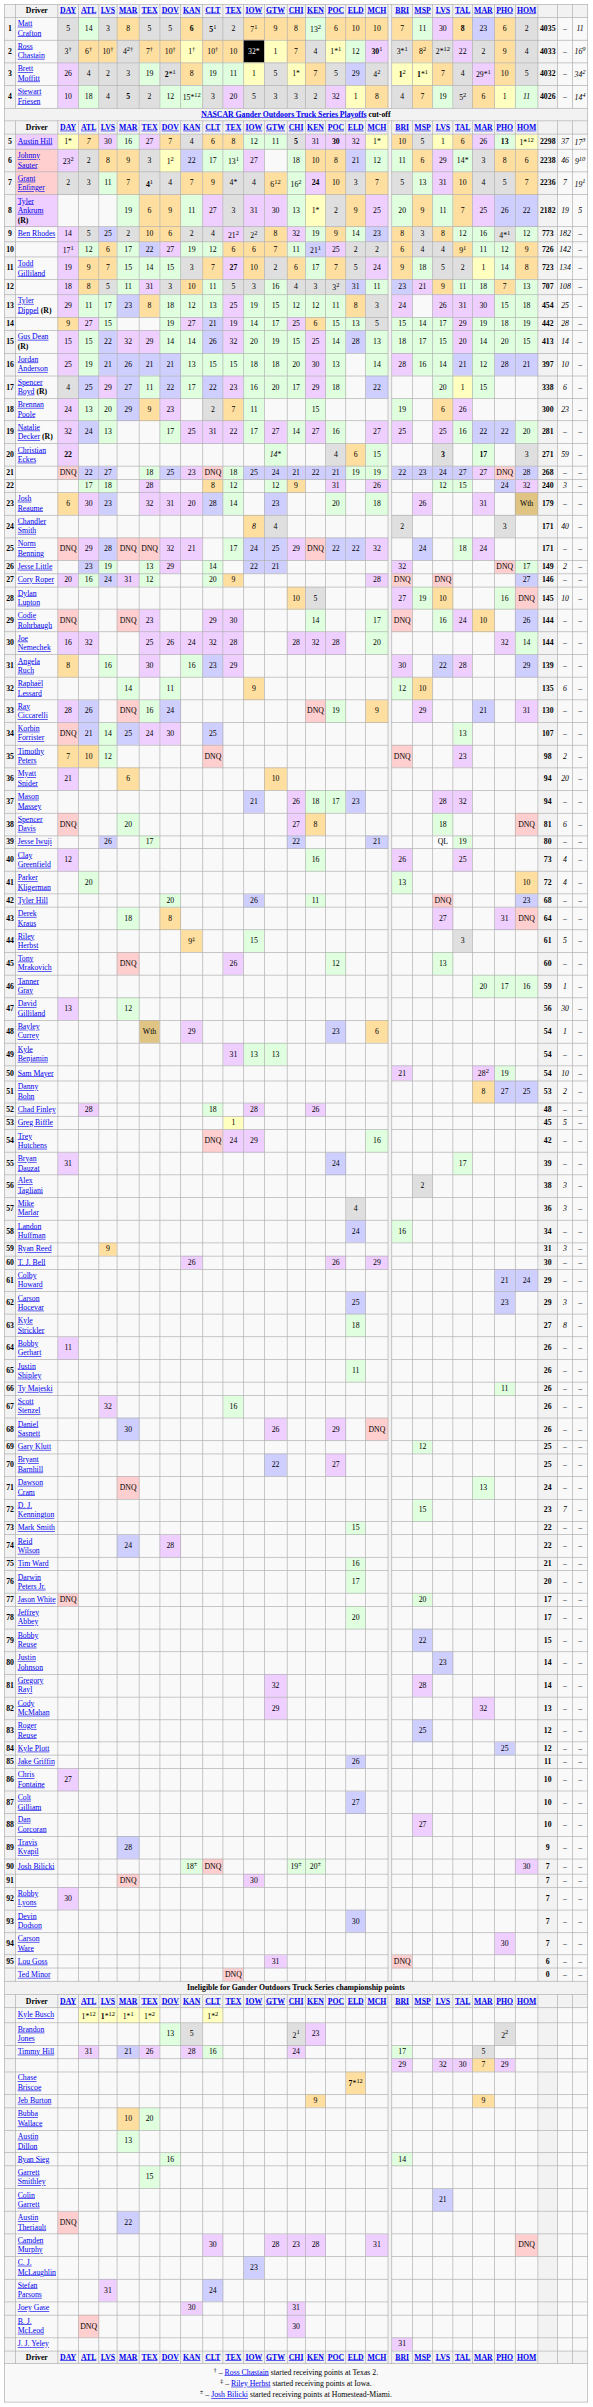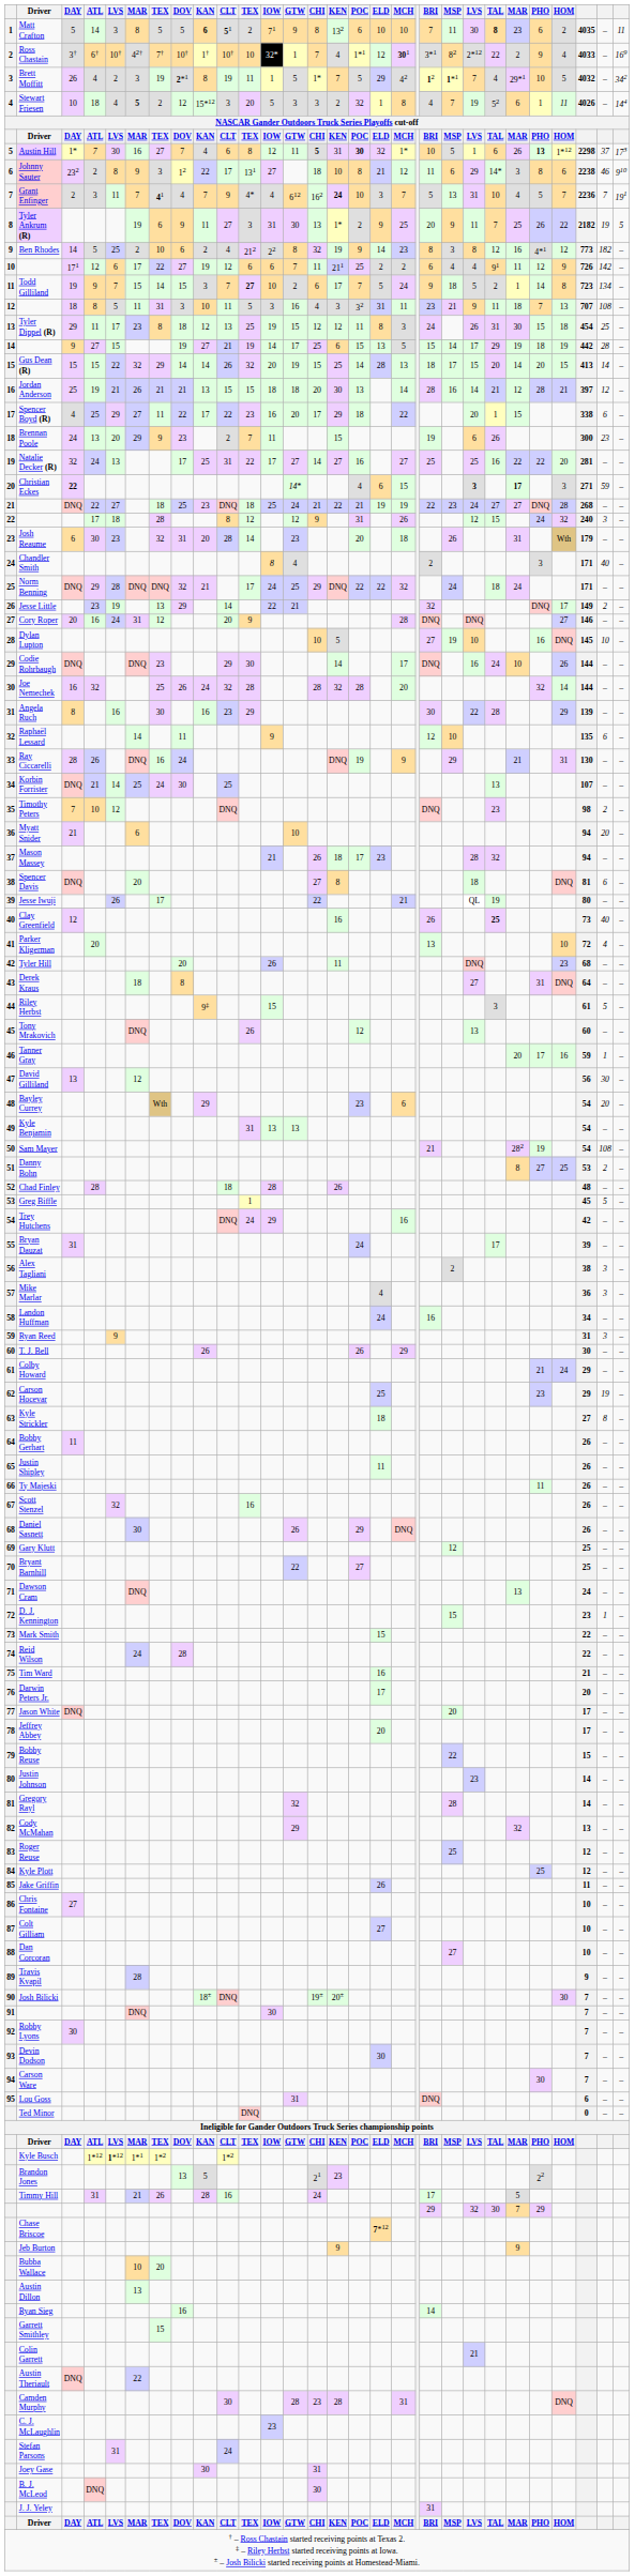Jordan Anderson | column 28: 10 -> 12
Clay Greenfield | TAL: normal -> bold
Clay Greenfield | column 28: 4 -> 40
Bayley Currey | column 28: 1 -> 20
Sam Mayer | column 28: 10 -> 108
Carson Hocevar | column 28: 3 -> 19
D. J. Kennington | column 28: 7 -> 1
